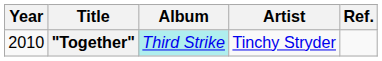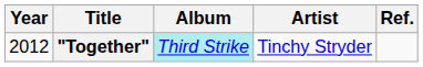"Together" | Year: 2010 -> 2012
